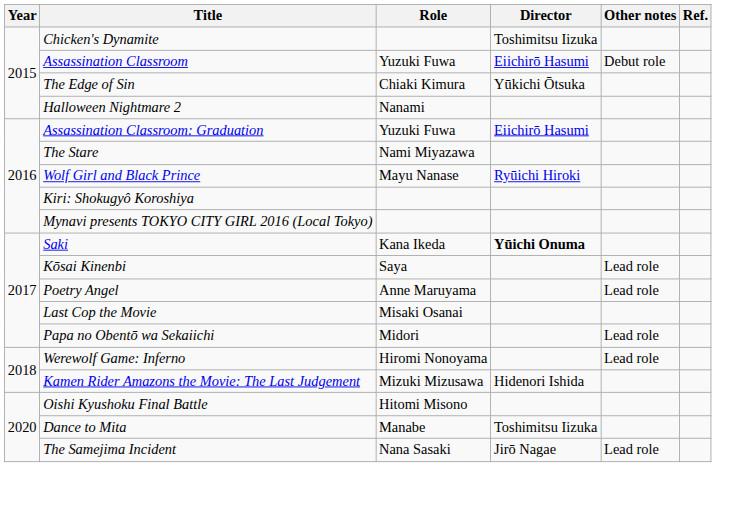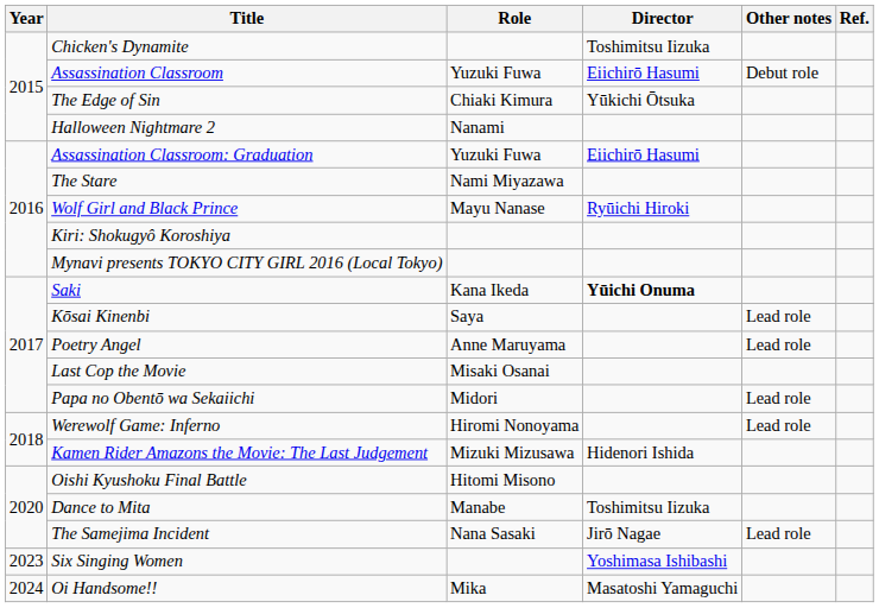+ row: 2023 | Six Singing Women | Yoshimasa Ishibashi
+ row: 2024 | Oi Handsome!! | Mika | Masatoshi Yamaguchi
